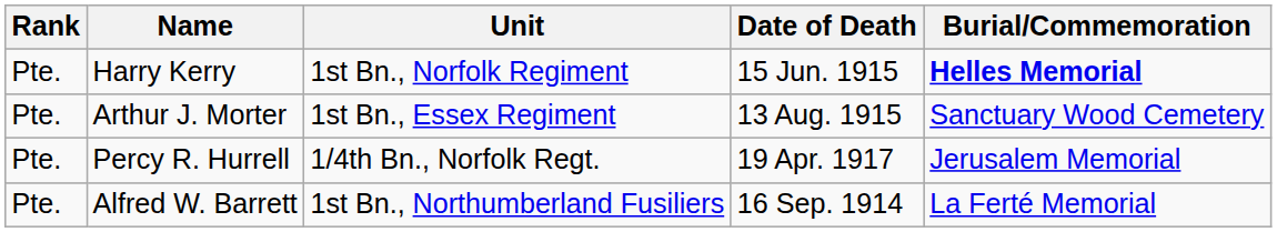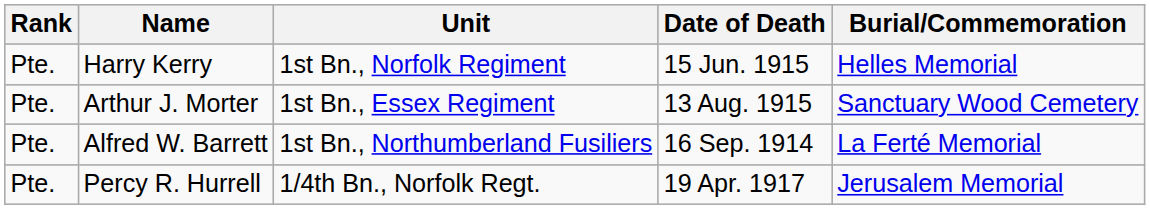Harry Kerry | Burial/Commemoration: bold -> normal
rows swapped: Percy R. Hurrell <-> Alfred W. Barrett
